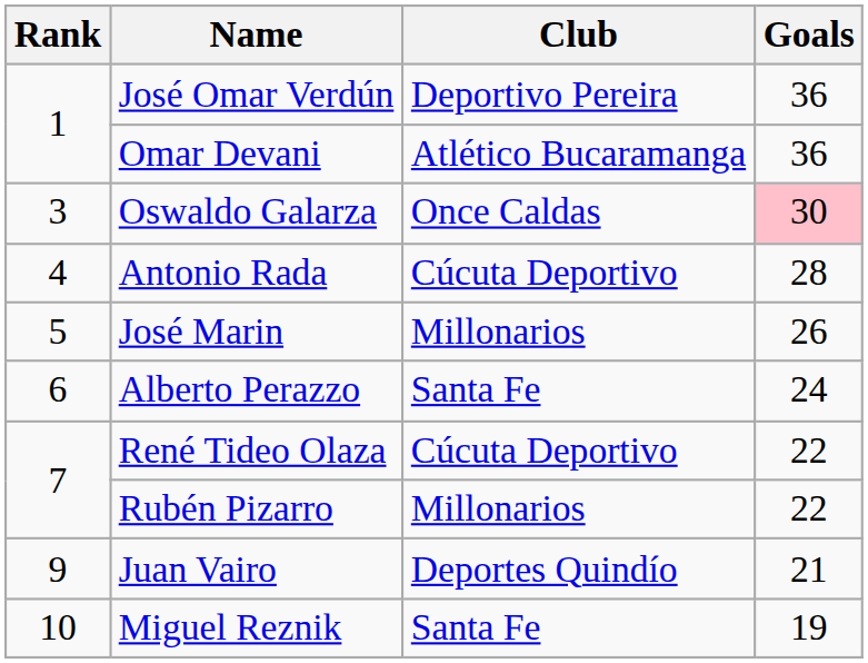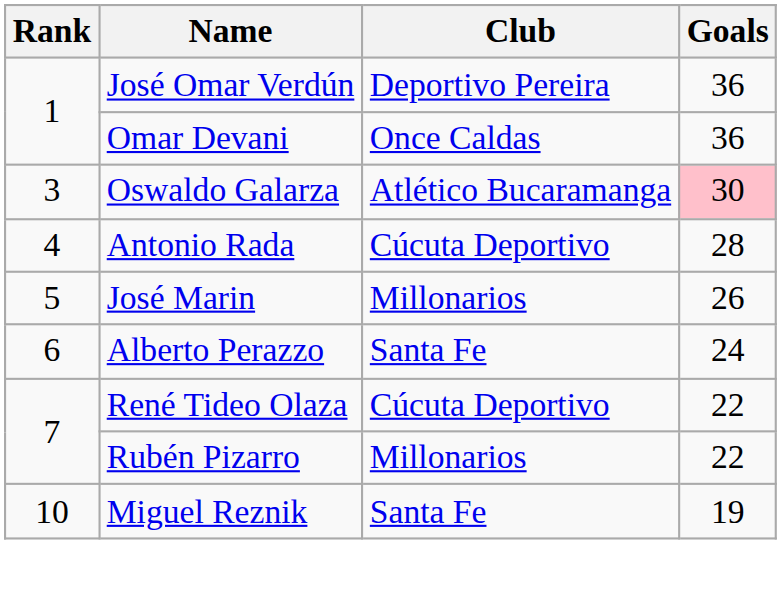Omar Devani | Club: Atlético Bucaramanga -> Once Caldas
Oswaldo Galarza | Club: Once Caldas -> Atlético Bucaramanga
- row: 9 | Juan Vairo | Deportes Quindío | 21
